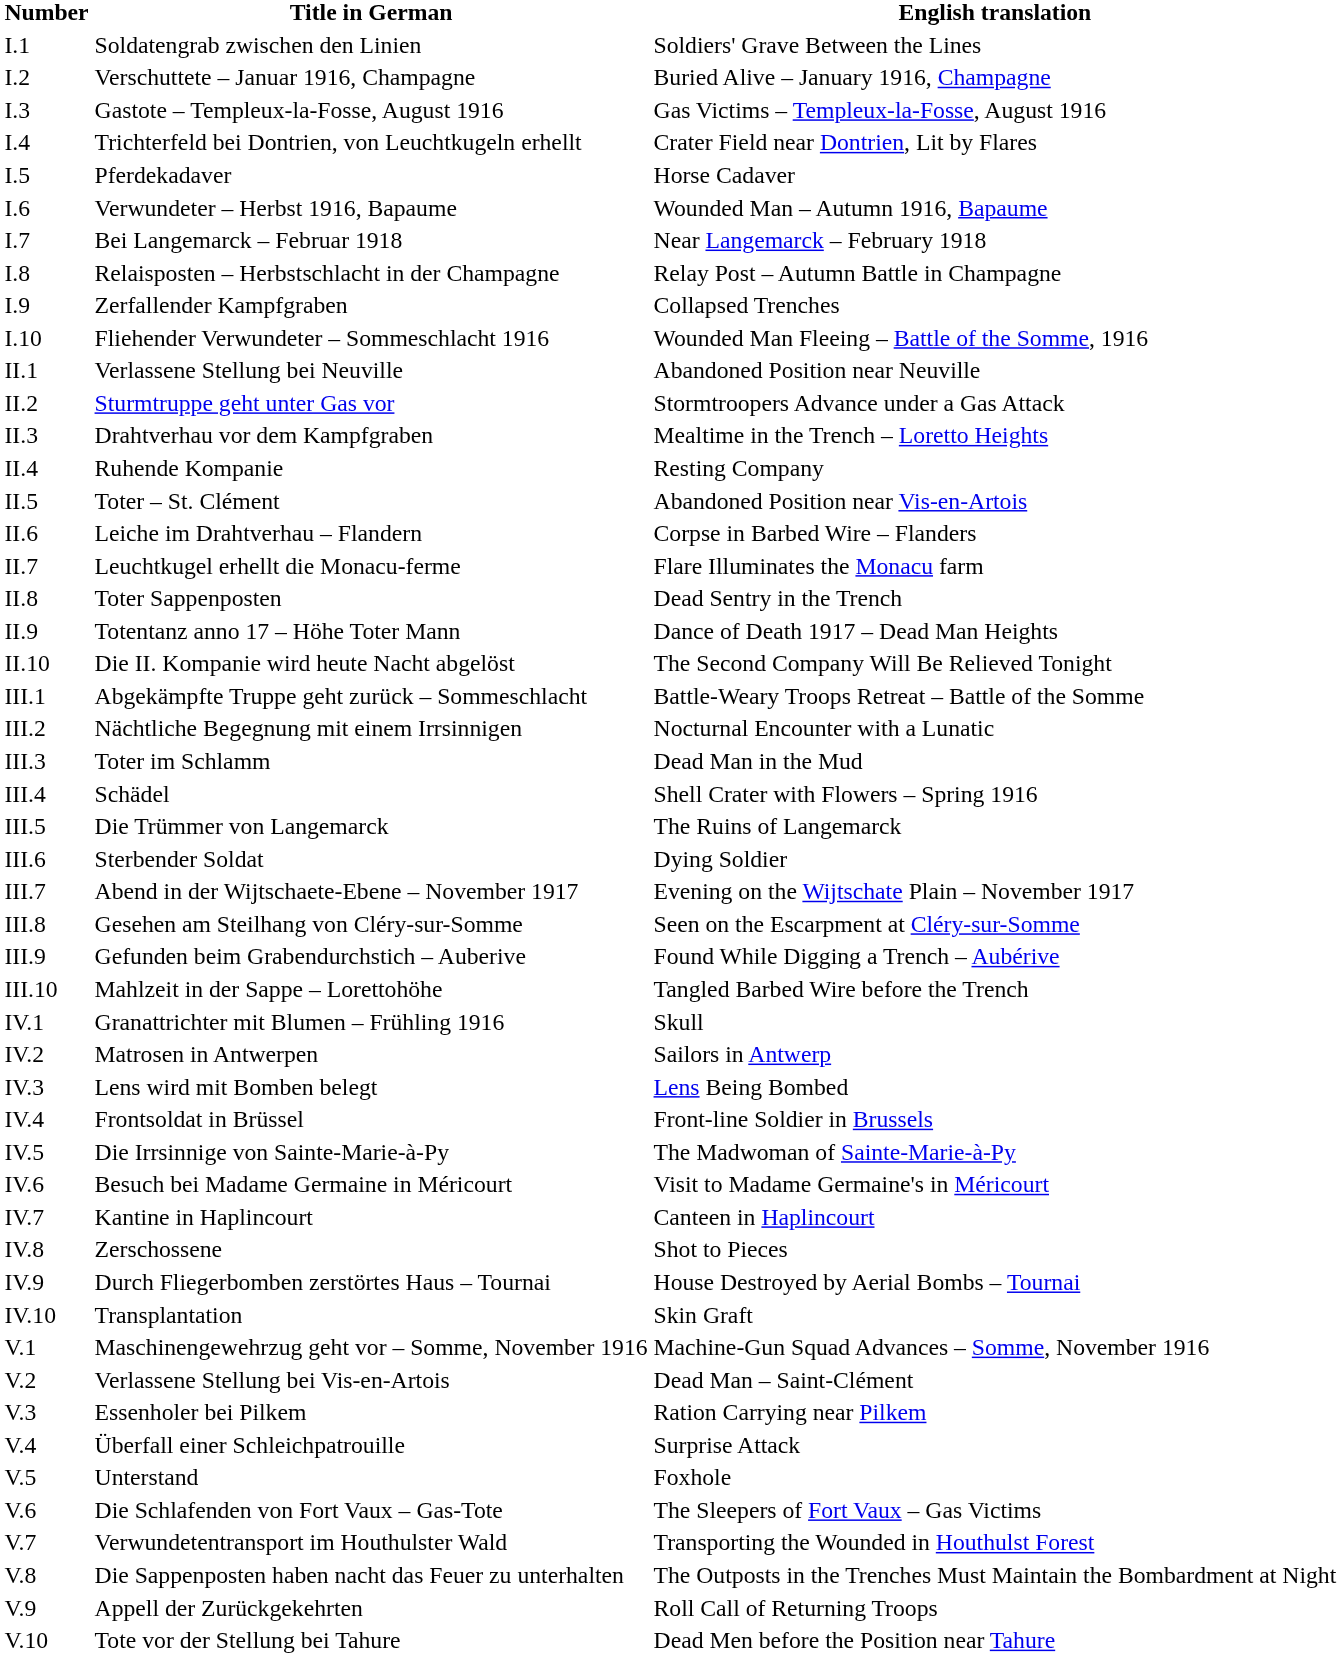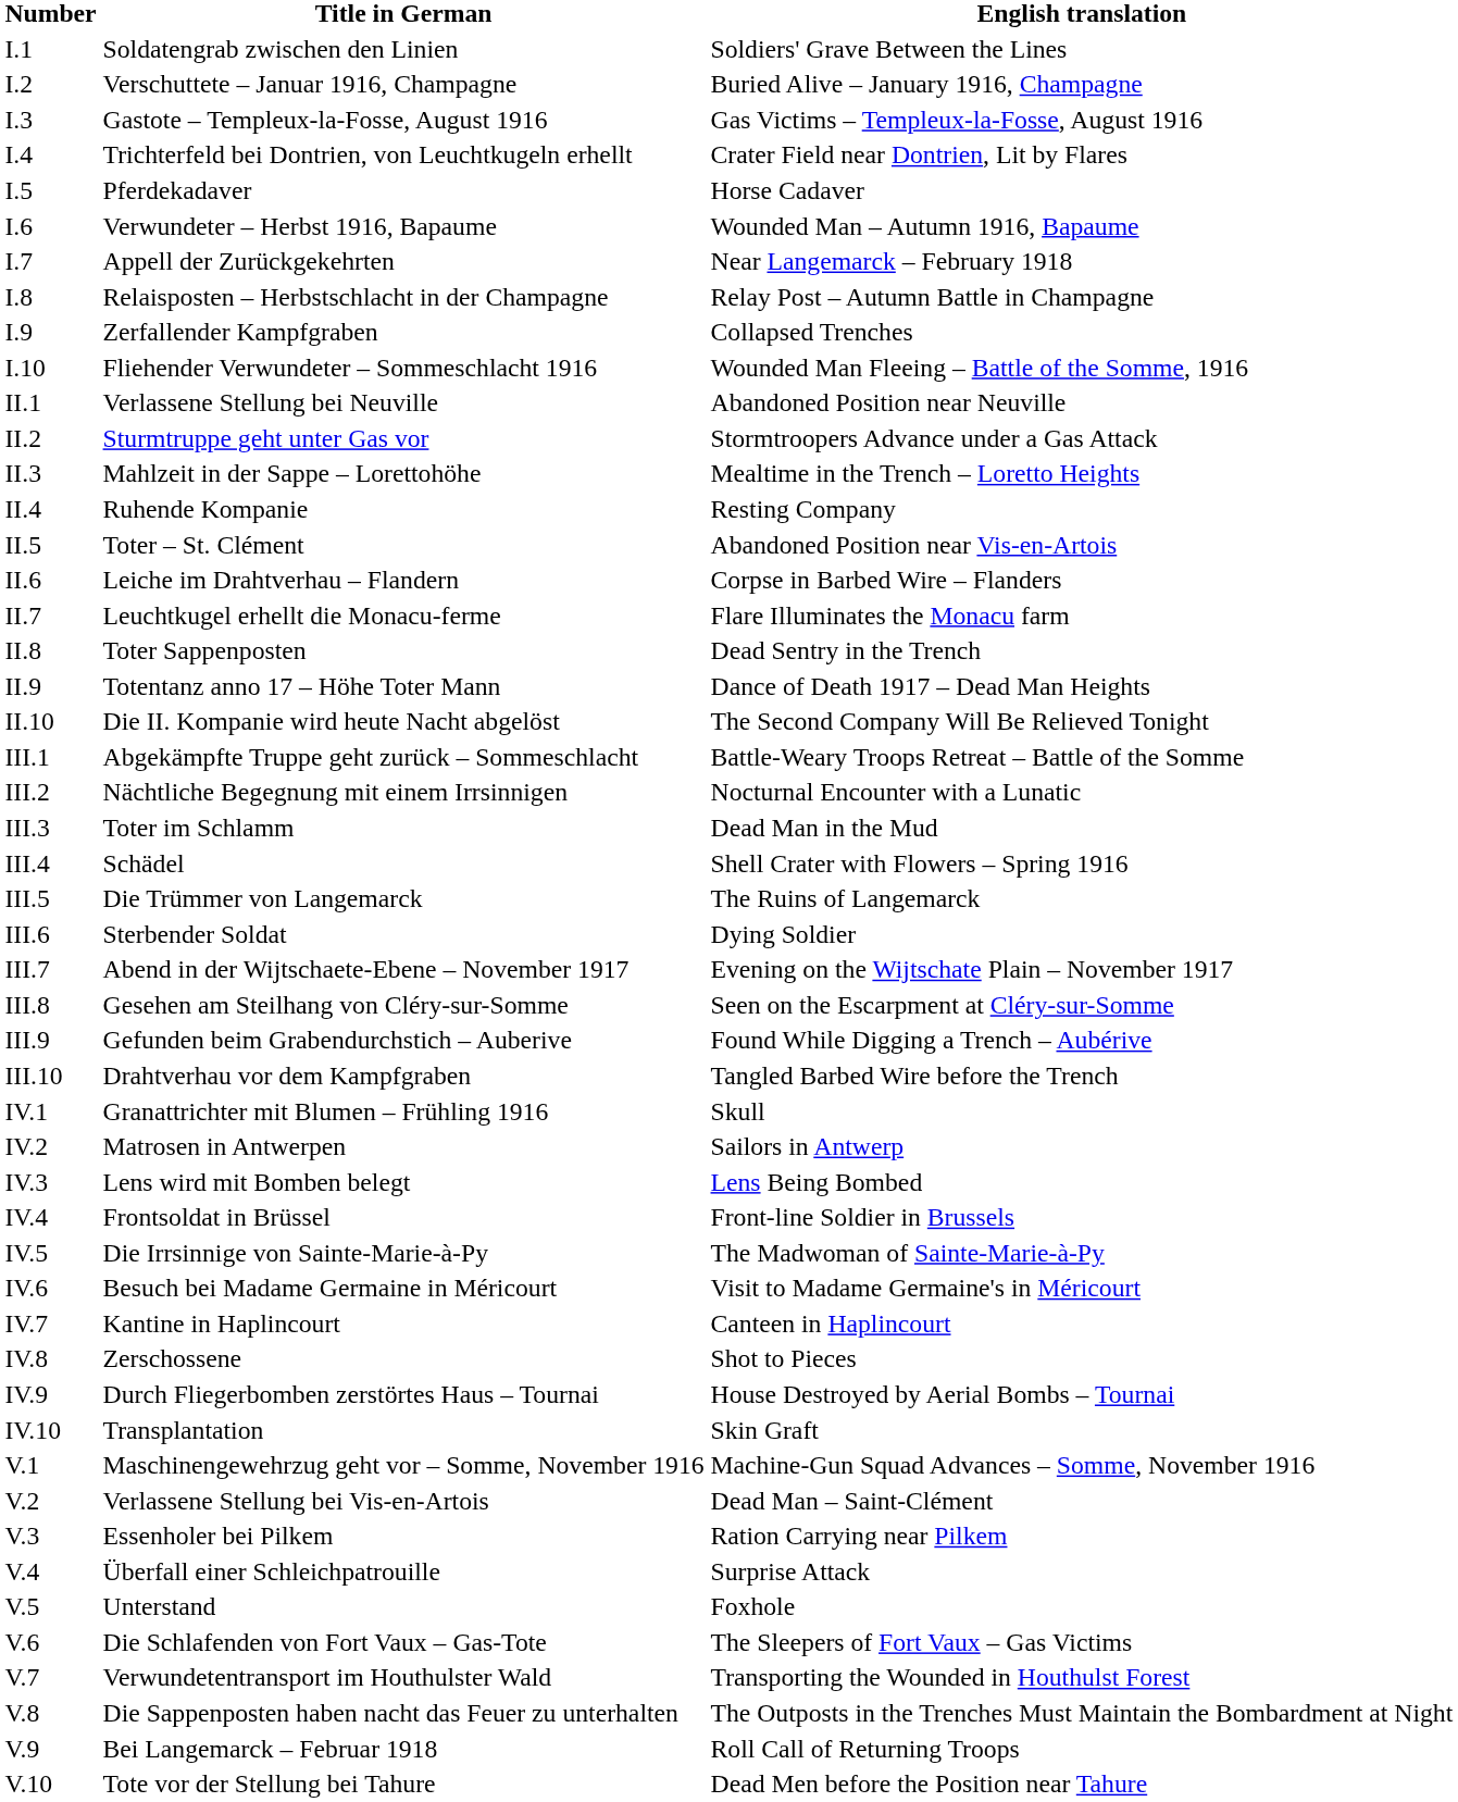I.7 | Title in German: Bei Langemarck – Februar 1918 -> Appell der Zurückgekehrten
II.3 | Title in German: Drahtverhau vor dem Kampfgraben -> Mahlzeit in der Sappe – Lorettohöhe
III.10 | Title in German: Mahlzeit in der Sappe – Lorettohöhe -> Drahtverhau vor dem Kampfgraben
V.9 | Title in German: Appell der Zurückgekehrten -> Bei Langemarck – Februar 1918
